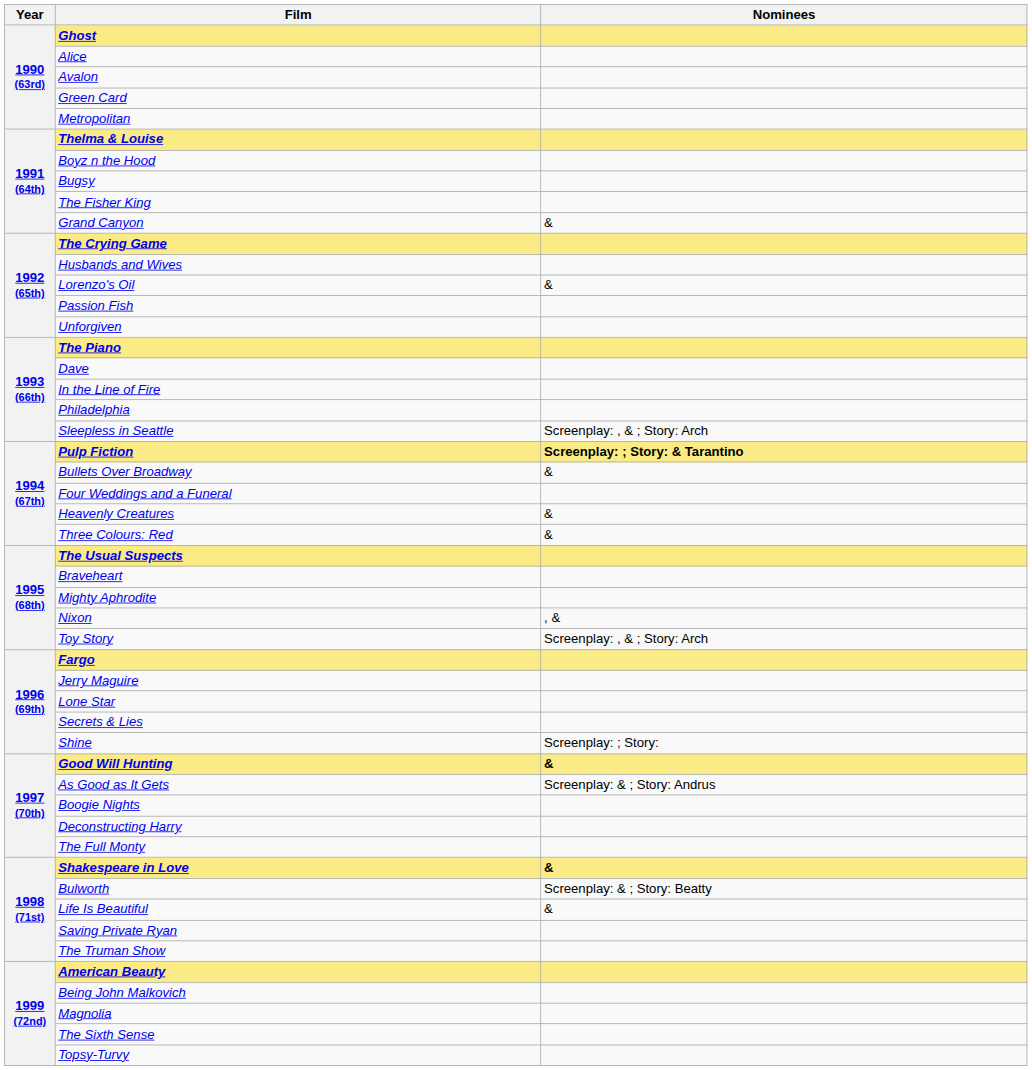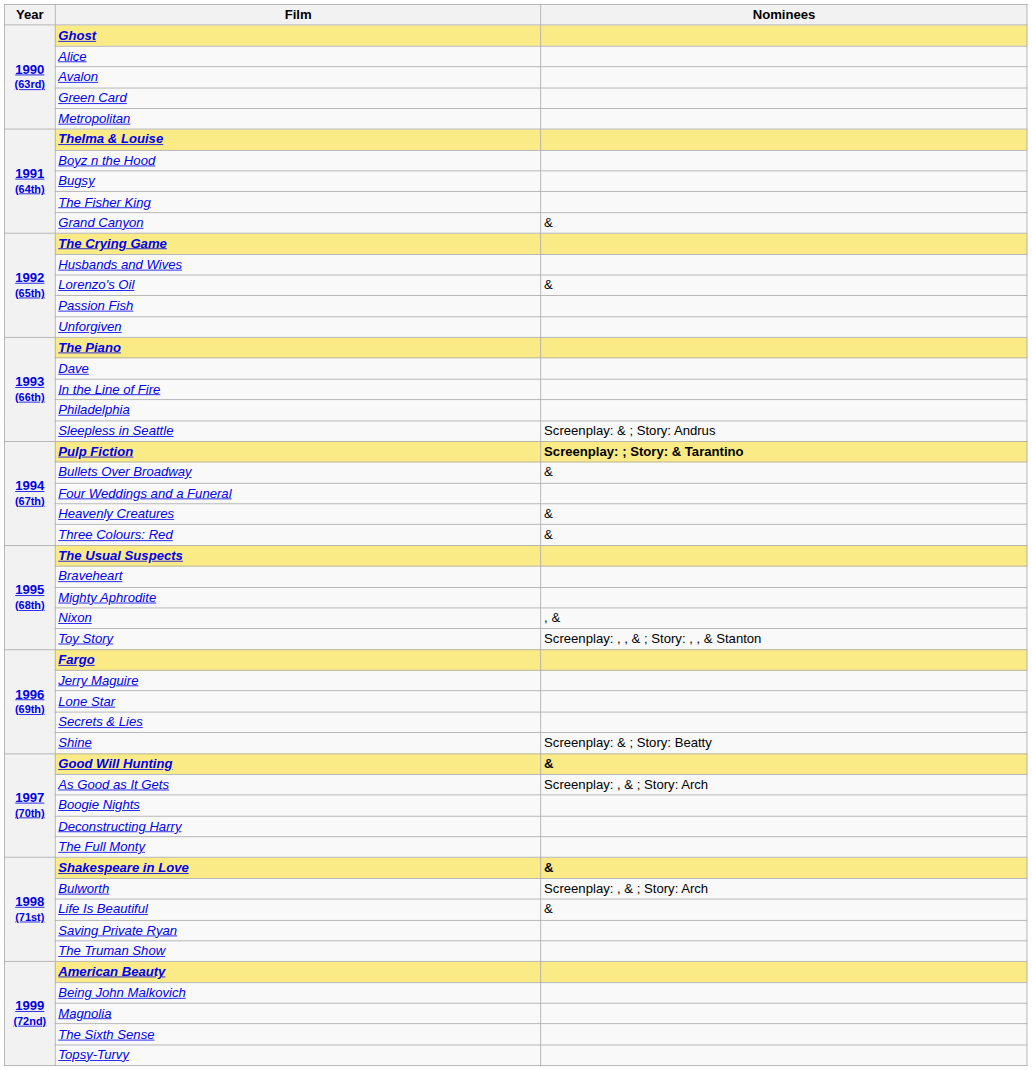Sleepless in Seattle | Nominees: Screenplay: , & ; Story: Arch -> Screenplay: & ; Story: Andrus
Toy Story | Nominees: Screenplay: , & ; Story: Arch -> Screenplay: , , & ; Story: , , & Stanton
Shine | Nominees: Screenplay: ; Story: -> Screenplay: & ; Story: Beatty
As Good as It Gets | Nominees: Screenplay: & ; Story: Andrus -> Screenplay: , & ; Story: Arch
Bulworth | Nominees: Screenplay: & ; Story: Beatty -> Screenplay: , & ; Story: Arch
